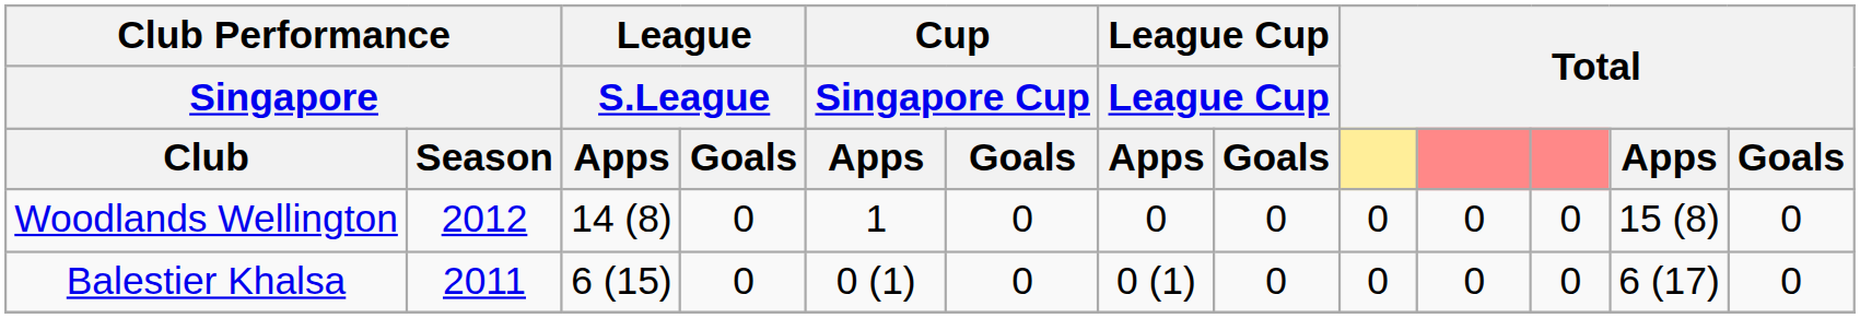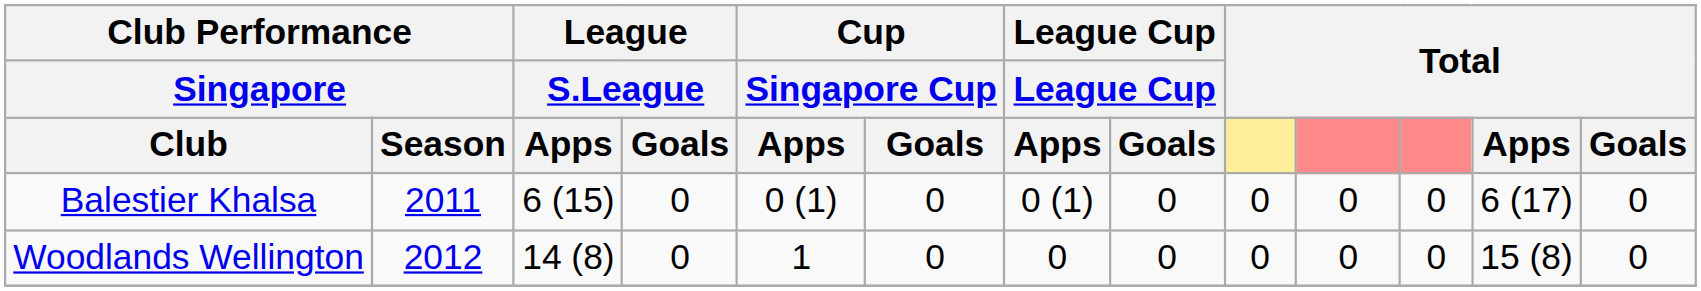rows swapped: Balestier Khalsa <-> Woodlands Wellington
